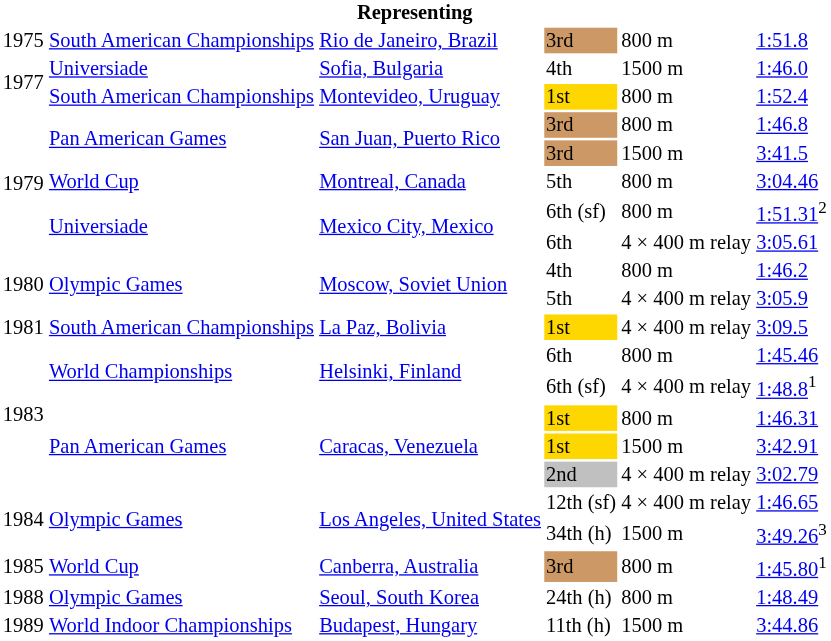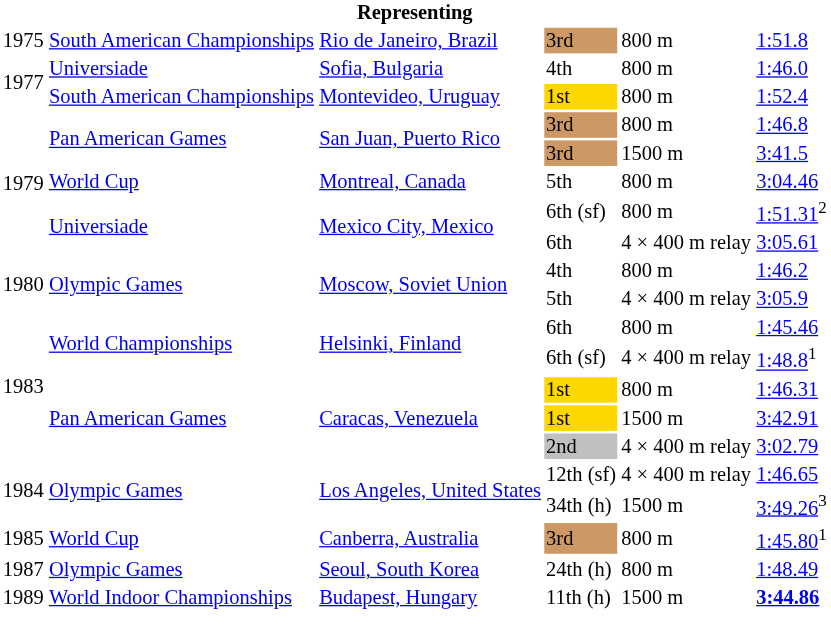Sofia, Bulgaria | column 5: 1500 m -> 800 m
- row: 1981 | South American Championships | La Paz, Bolivia | 1st | 4 × 400 m relay | 3:09.5
Seoul, South Korea | column 1: 1988 -> 1987
Budapest, Hungary | column 6: normal -> bold
